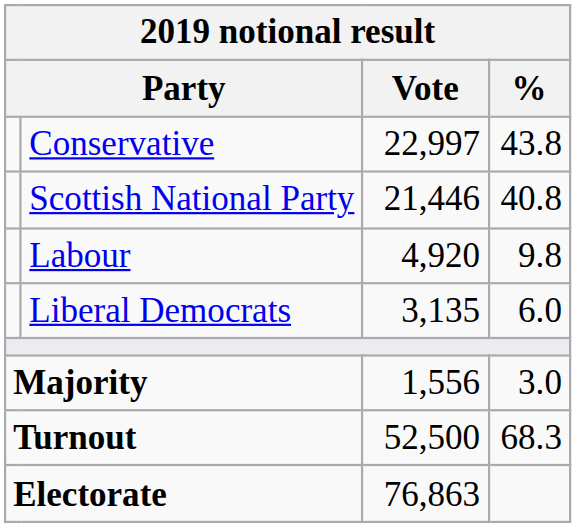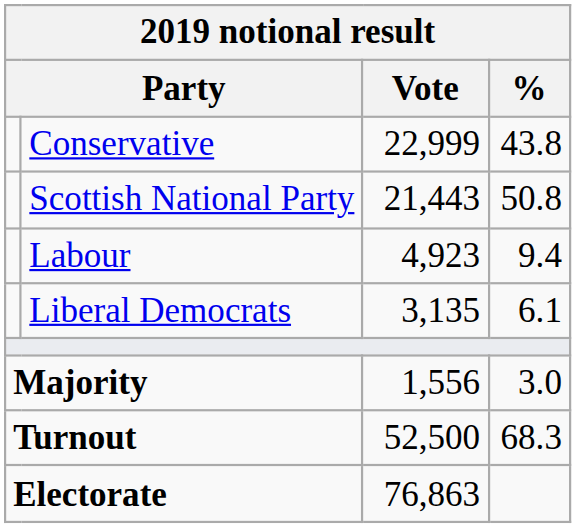Conservative | Vote: 22,997 -> 22,999
Scottish National Party | Vote: 21,446 -> 21,443
Scottish National Party | %: 40.8 -> 50.8
Labour | Vote: 4,920 -> 4,923
Labour | %: 9.8 -> 9.4
Liberal Democrats | %: 6.0 -> 6.1
